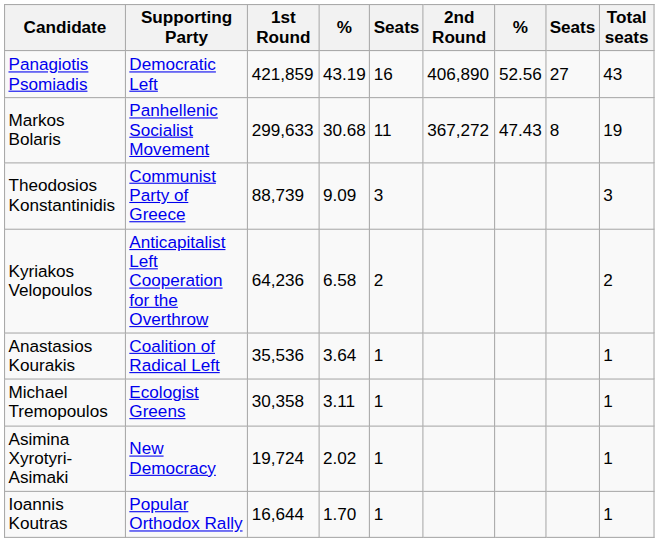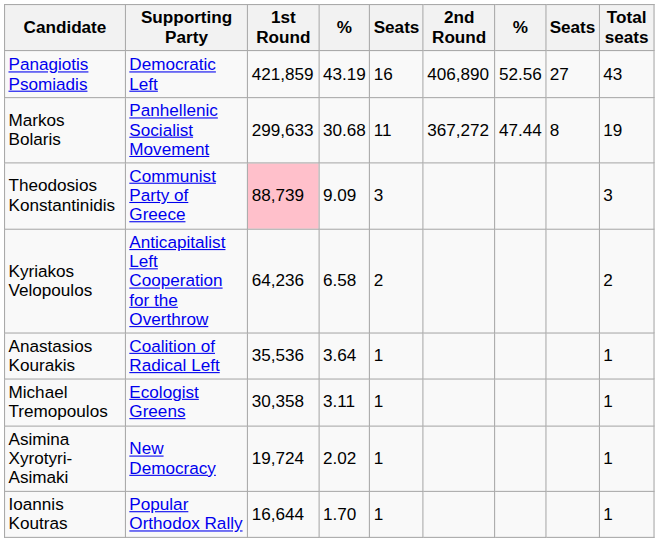Markos Bolaris | column 7: 47.43 -> 47.44
Theodosios Konstantinidis | 1st Round: no background -> pink background
